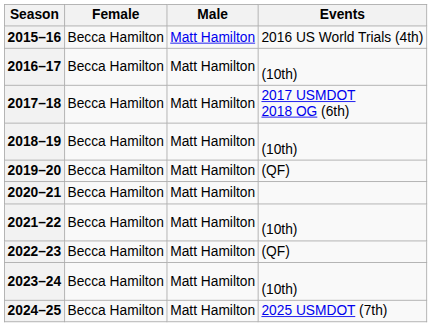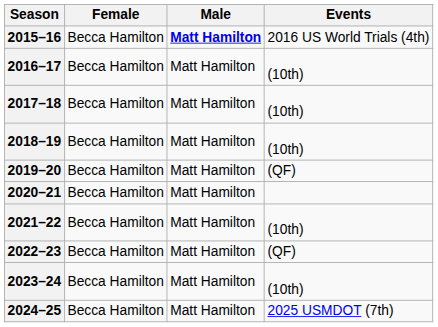2015–16 | Male: normal -> bold
2017–18 | Events: 2017 USMDOT 2018 OG (6th) -> (10th)
